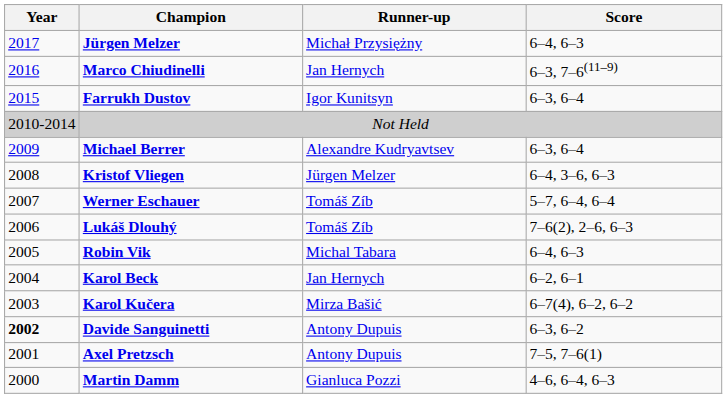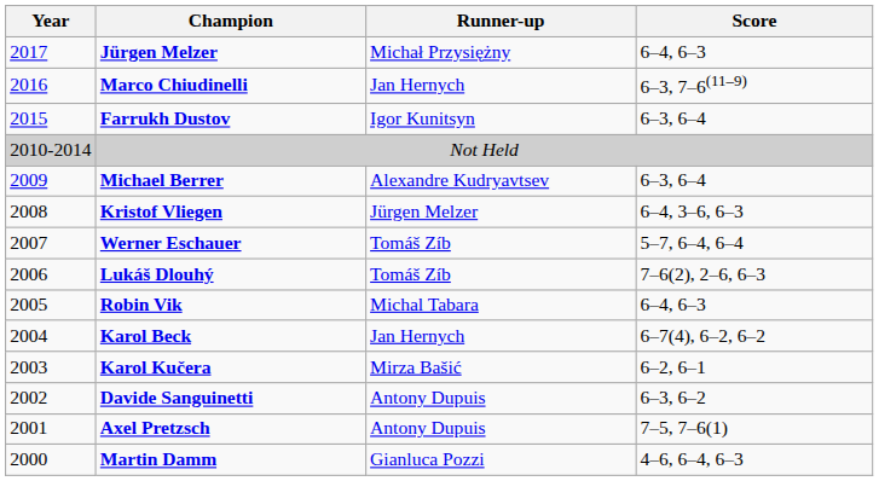Karol Beck | Score: 6–2, 6–1 -> 6–7(4), 6–2, 6–2
Karol Kučera | Score: 6–7(4), 6–2, 6–2 -> 6–2, 6–1
Davide Sanguinetti | Year: bold -> normal
